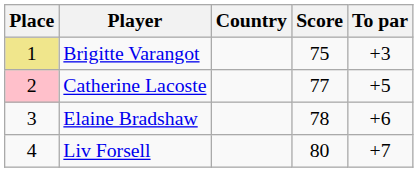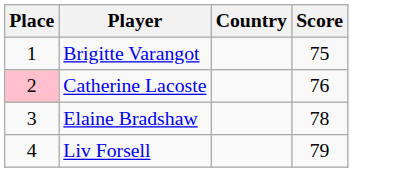- column: To par | +3 | +5 | +6 | +7
Brigitte Varangot | Place: khaki background -> no background
Catherine Lacoste | Score: 77 -> 76
Liv Forsell | Score: 80 -> 79
